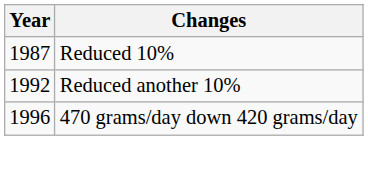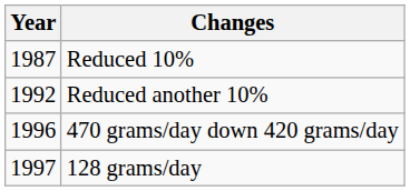+ row: 1997 | 128 grams/day
